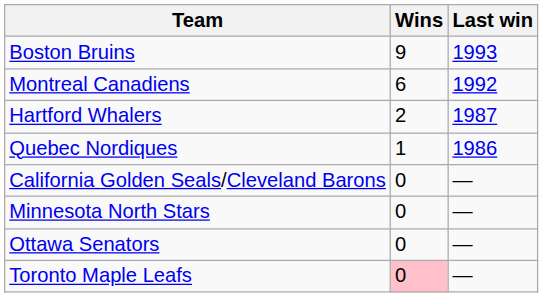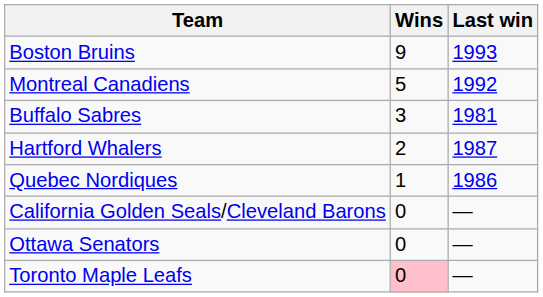Montreal Canadiens | Wins: 6 -> 5
+ row: Buffalo Sabres | 3 | 1981
- row: Minnesota North Stars | 0 | —
